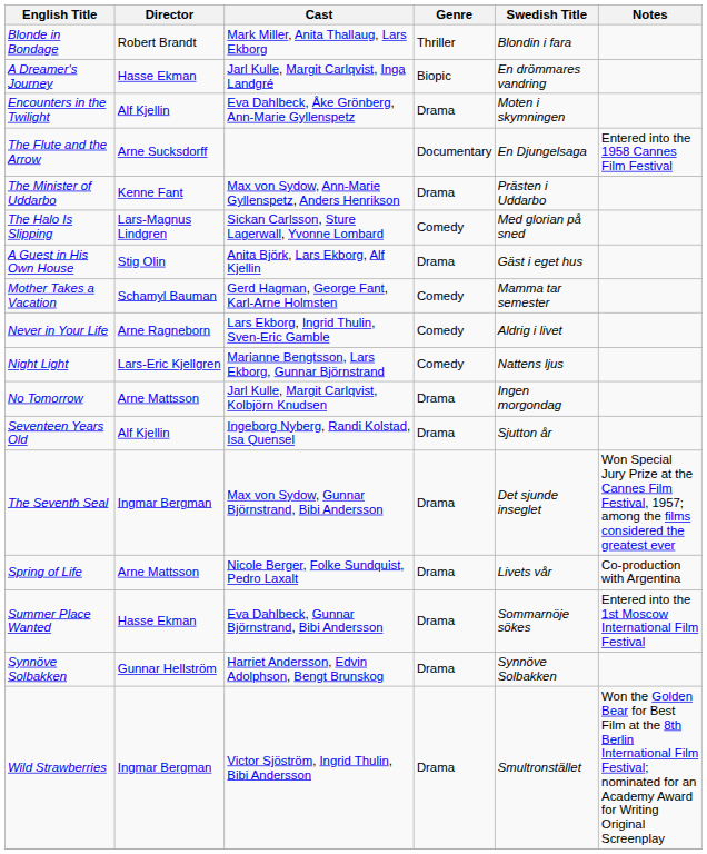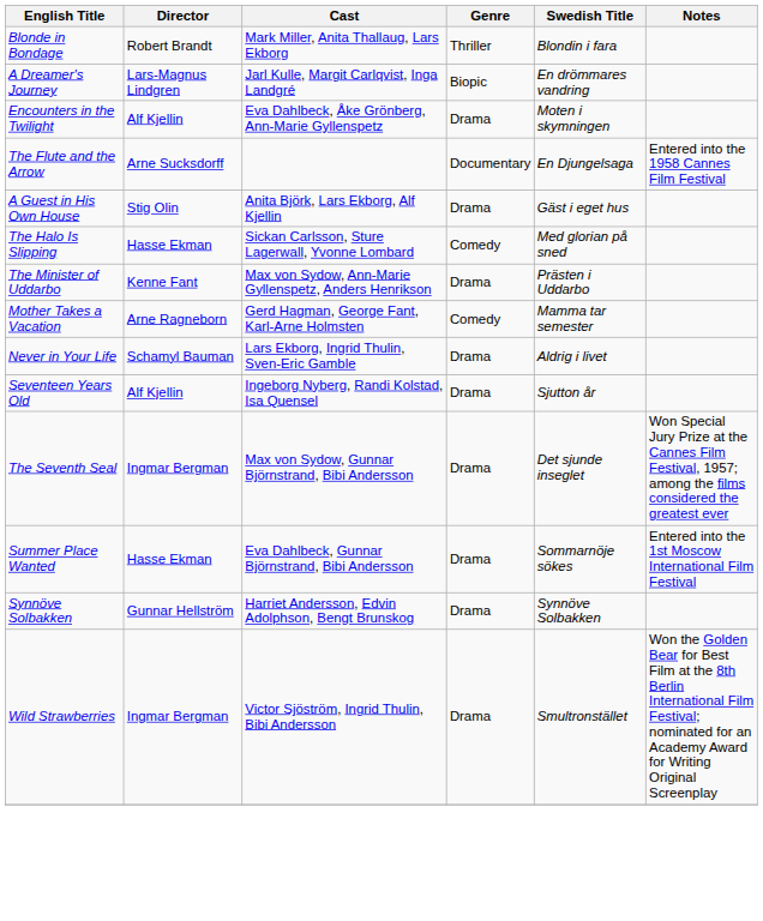A Dreamer's Journey | Director: Hasse Ekman -> Lars-Magnus Lindgren
rows swapped: A Guest in His Own House <-> The Minister of Uddarbo
The Halo Is Slipping | Director: Lars-Magnus Lindgren -> Hasse Ekman
Mother Takes a Vacation | Director: Schamyl Bauman -> Arne Ragneborn
Never in Your Life | Director: Arne Ragneborn -> Schamyl Bauman
Never in Your Life | Genre: Comedy -> Drama
- row: Night Light | Lars-Eric Kjellgren | Marianne Bengtsson, Lars Ekborg, Gunnar Björnstrand | Comedy | Nattens ljus
- row: No Tomorrow | Arne Mattsson | Jarl Kulle, Margit Carlqvist, Kolbjörn Knudsen | Drama | Ingen morgondag
- row: Spring of Life | Arne Mattsson | Nicole Berger, Folke Sundquist, Pedro Laxalt | Drama | Livets vår | Co-production with Argentina
